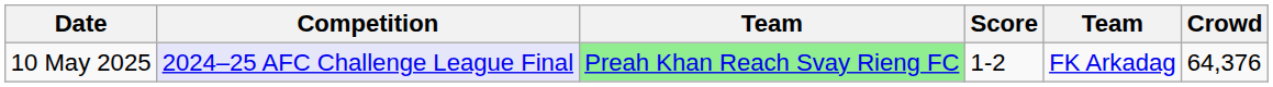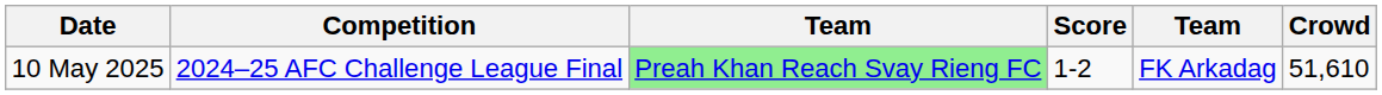10 May 2025 | Competition: lavender background -> no background
10 May 2025 | Crowd: 64,376 -> 51,610
